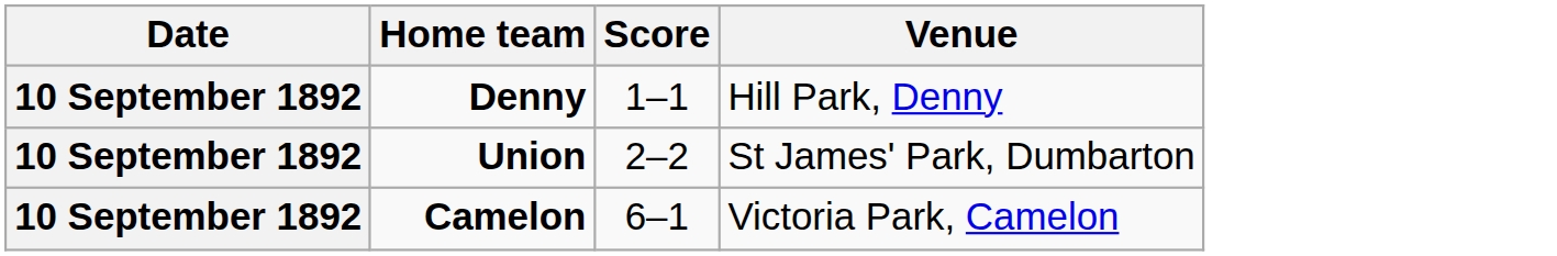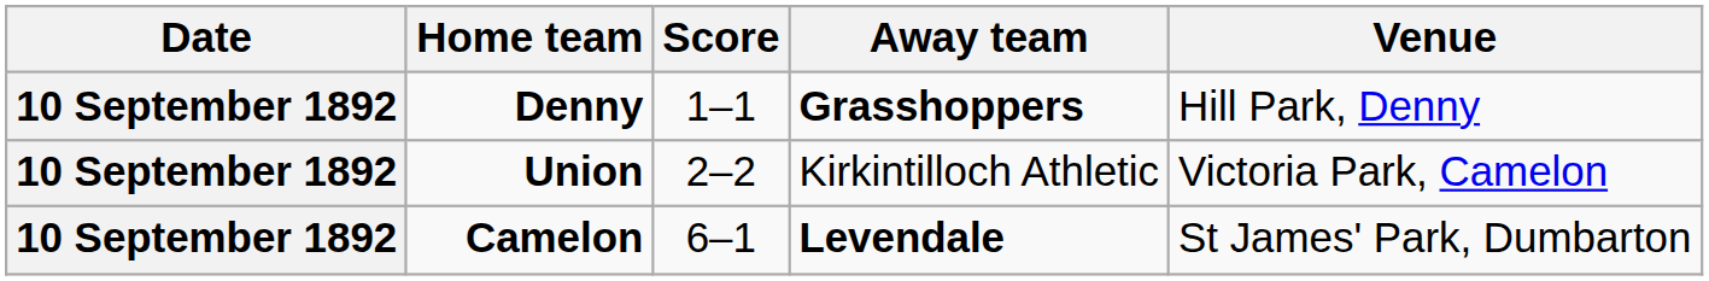+ column: Away team | Grasshoppers | Kirkintilloch Athletic | Levendale
Union | Venue: St James' Park, Dumbarton -> Victoria Park, Camelon
Camelon | Venue: Victoria Park, Camelon -> St James' Park, Dumbarton
